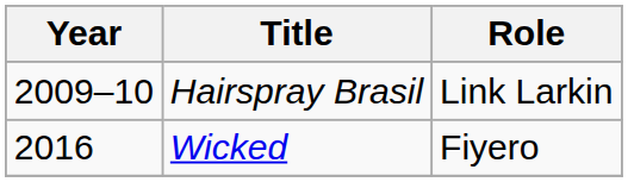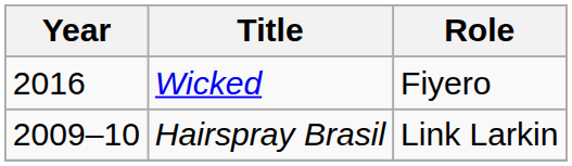rows swapped: Hairspray Brasil <-> Wicked
